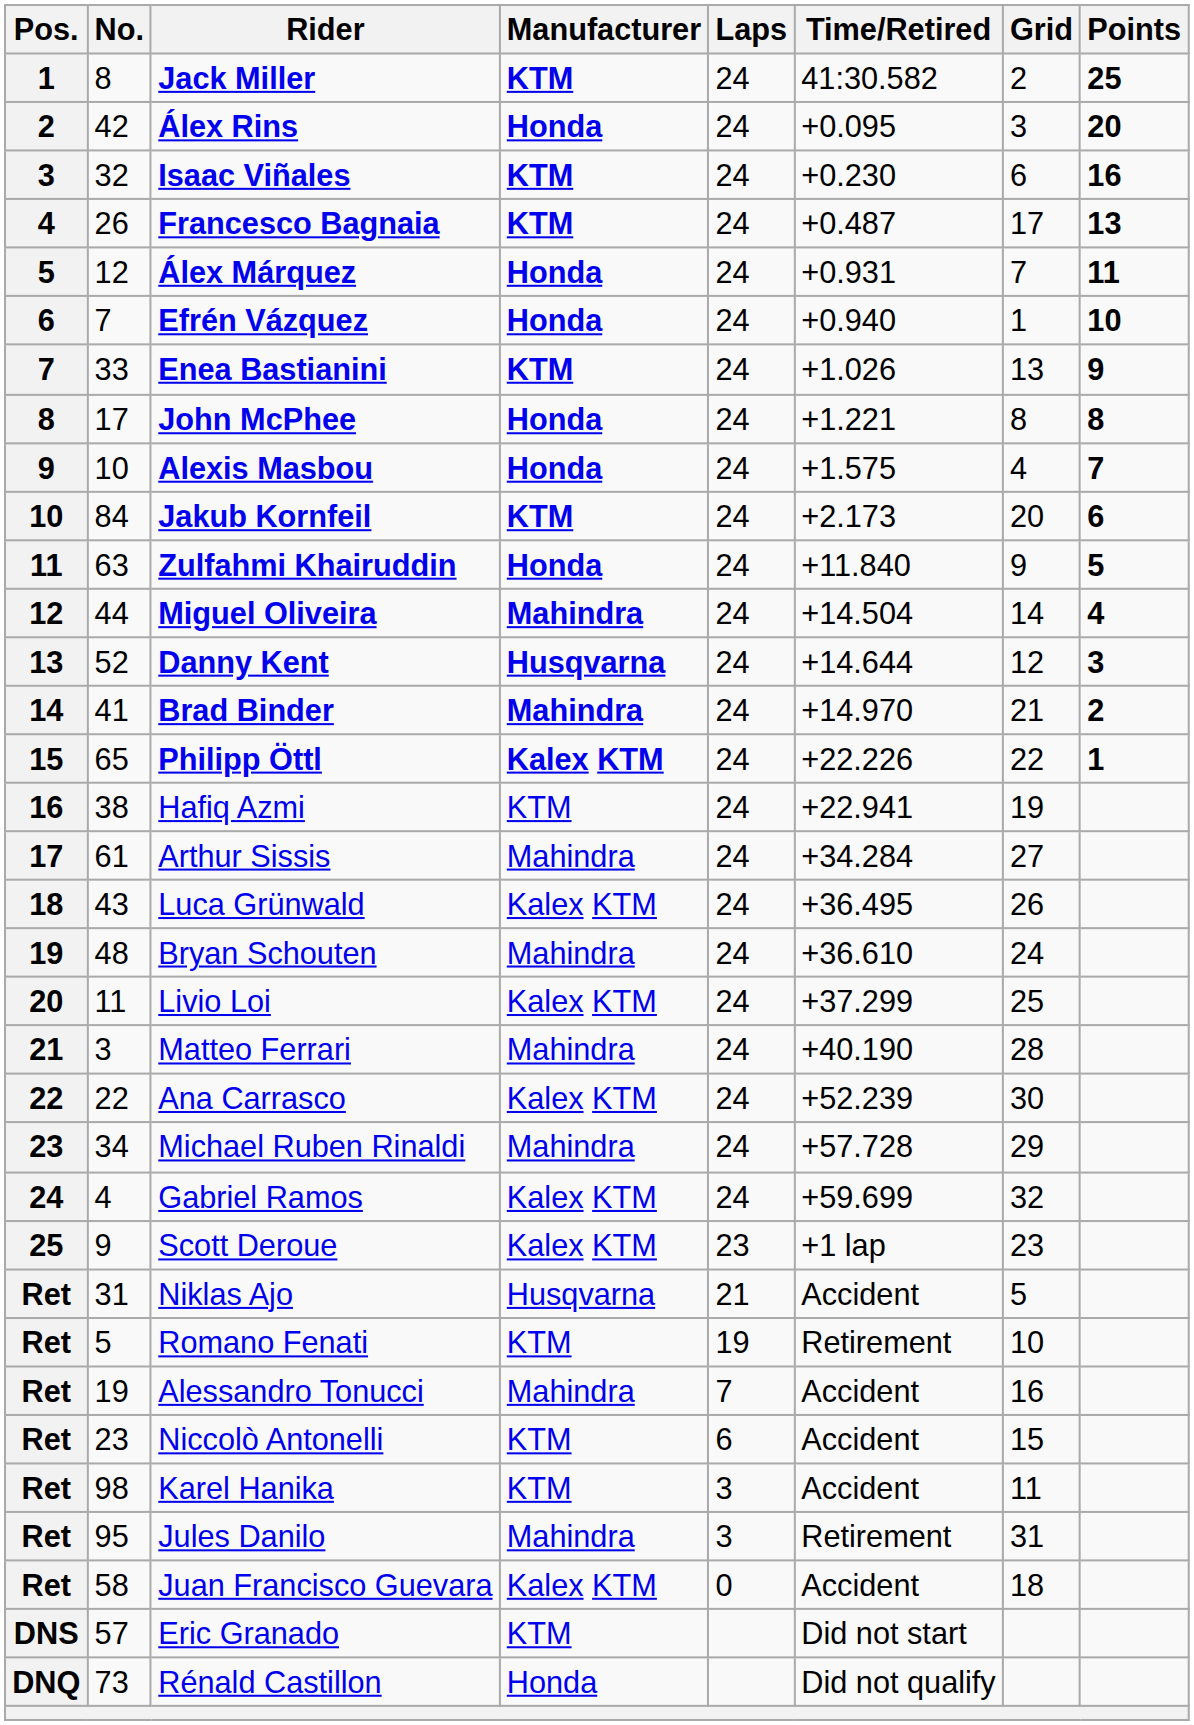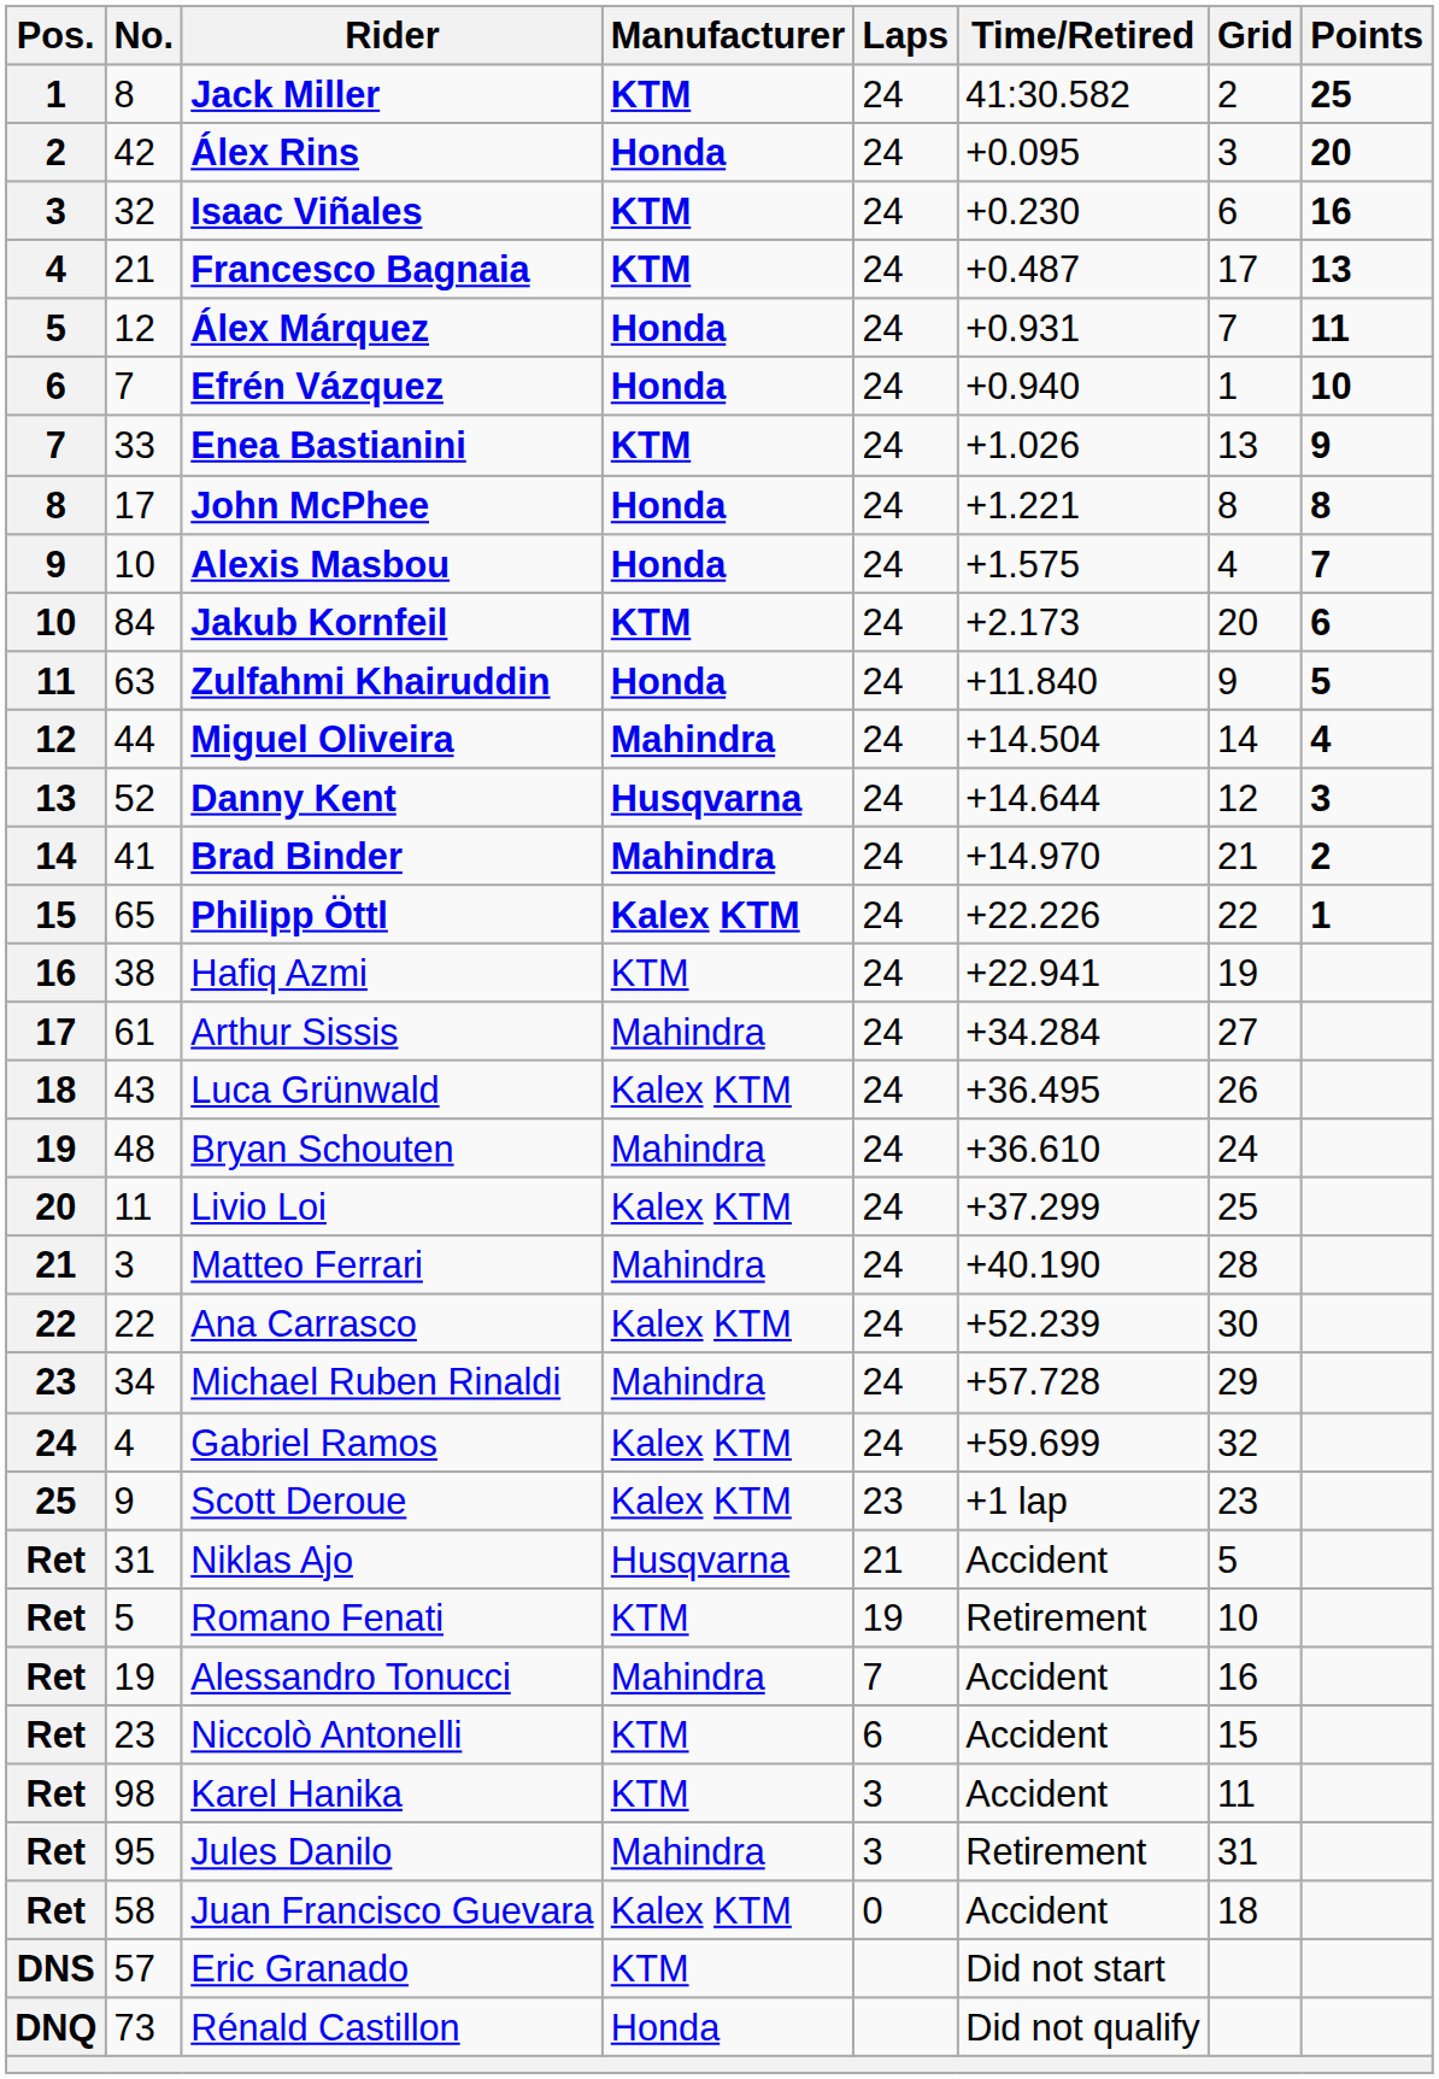Francesco Bagnaia | No.: 26 -> 21
